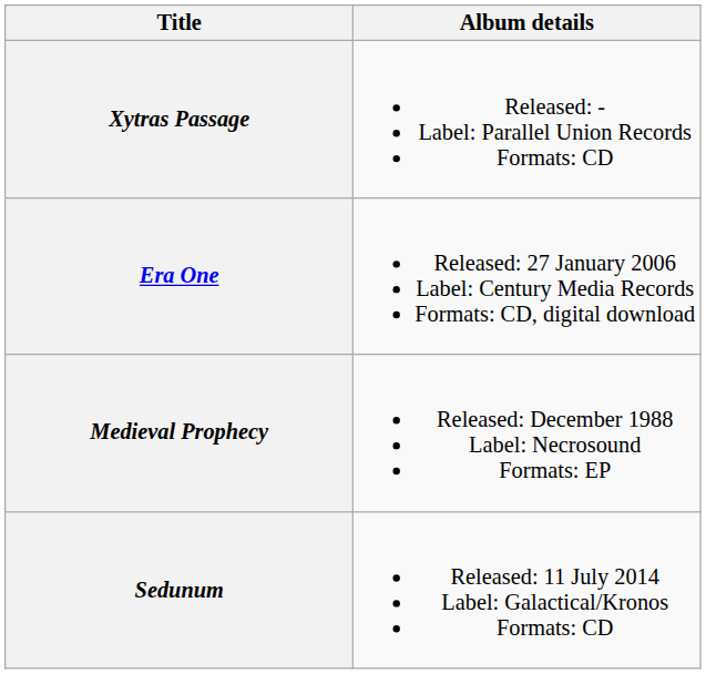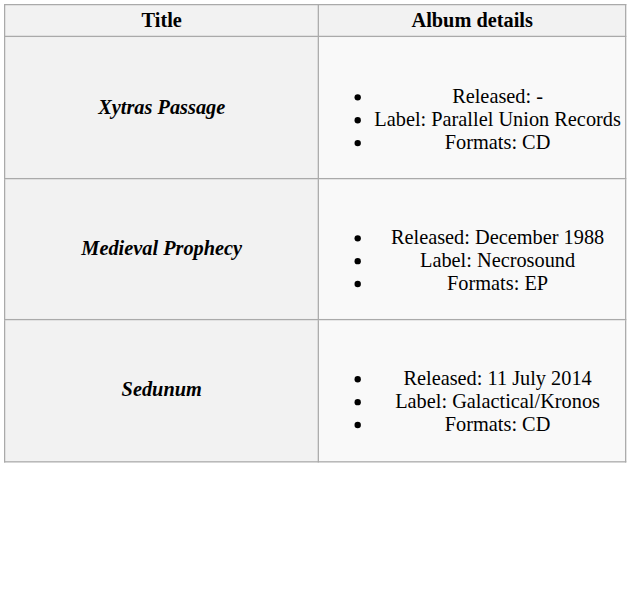- row: Era One | Released: 27 January 2006 Label: Century Media Records Formats: CD, digital download
